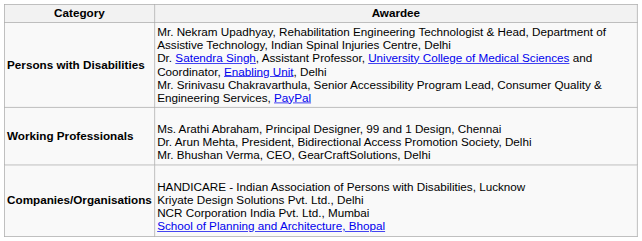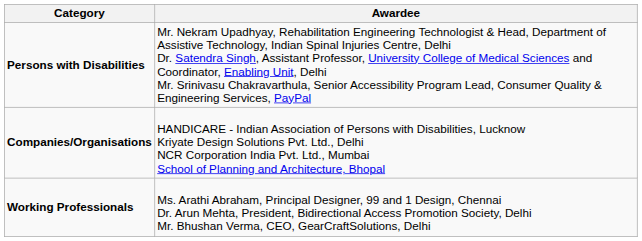rows swapped: Working Professionals <-> Companies/Organisations
